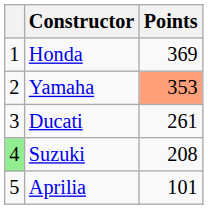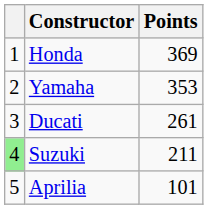Yamaha | Points: lightsalmon background -> no background
Suzuki | Points: 208 -> 211
